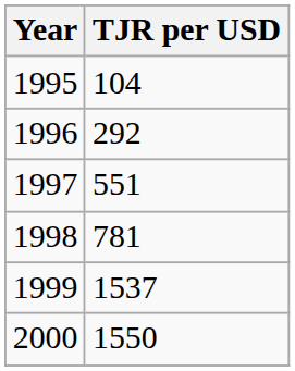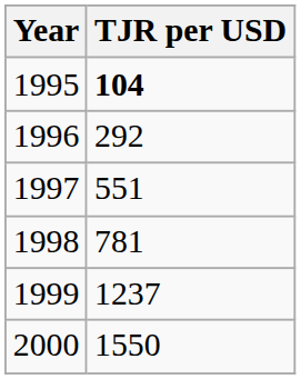1995 | TJR per USD: normal -> bold
1999 | TJR per USD: 1537 -> 1237
